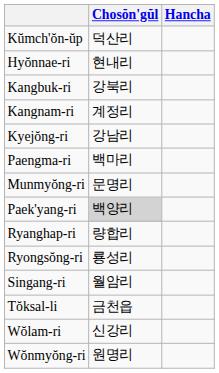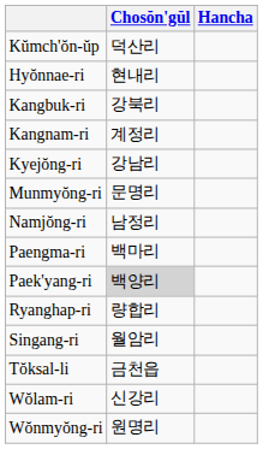rows swapped: Munmyŏng-ri <-> Paengma-ri
+ row: Namjŏng-ri | 남정리
- row: Ryongsŏng-ri | 룡성리
